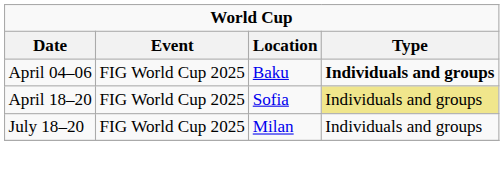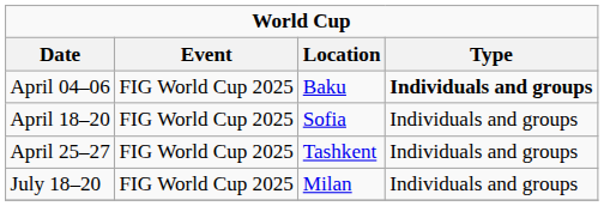April 18–20 | Type: khaki background -> no background
+ row: April 25–27 | FIG World Cup 2025 | Tashkent | Individuals and groups
